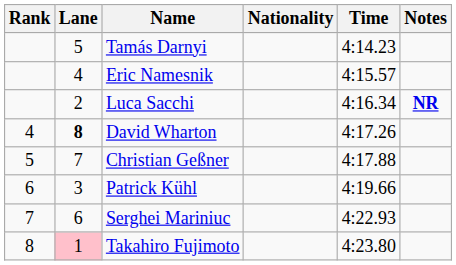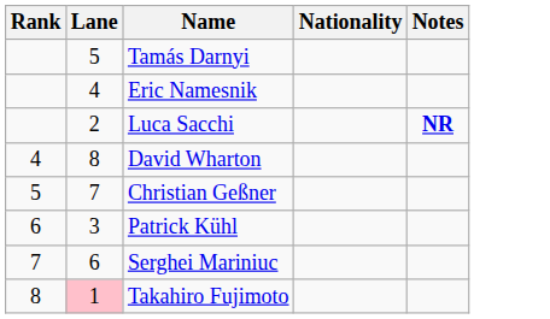- column: Time | 4:14.23 | 4:15.57 | 4:16.34 | 4:17.26 | 4:17.88 | 4:19.66 | 4:22.93 | 4:23.80
David Wharton | Lane: bold -> normal
